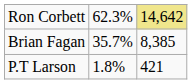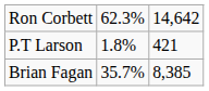Ron Corbett | column 3: khaki background -> no background
rows swapped: Brian Fagan <-> P.T Larson
